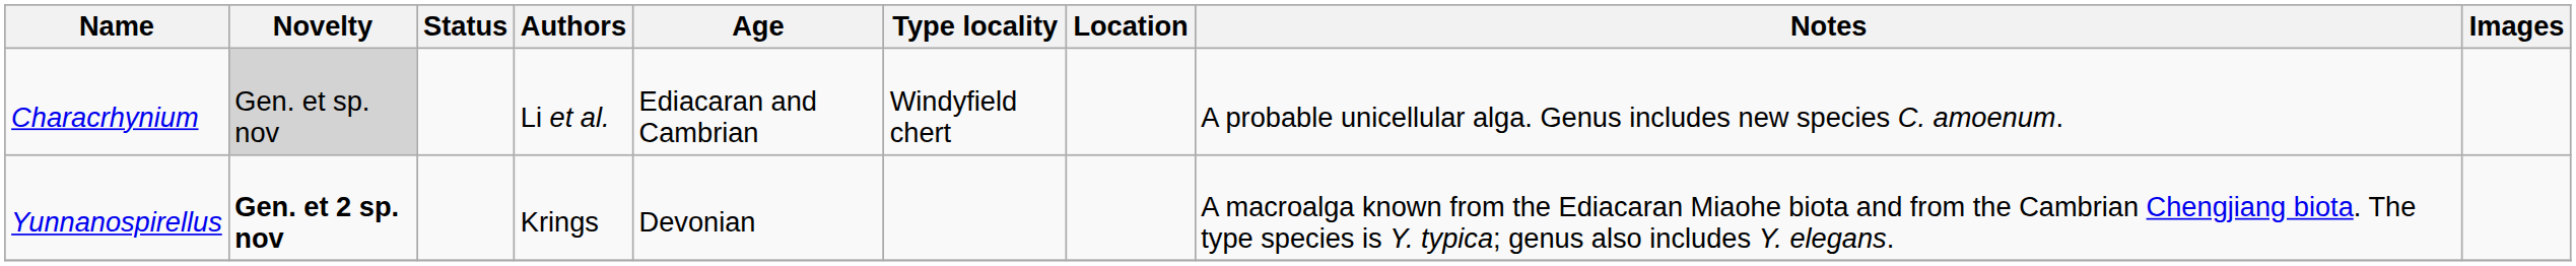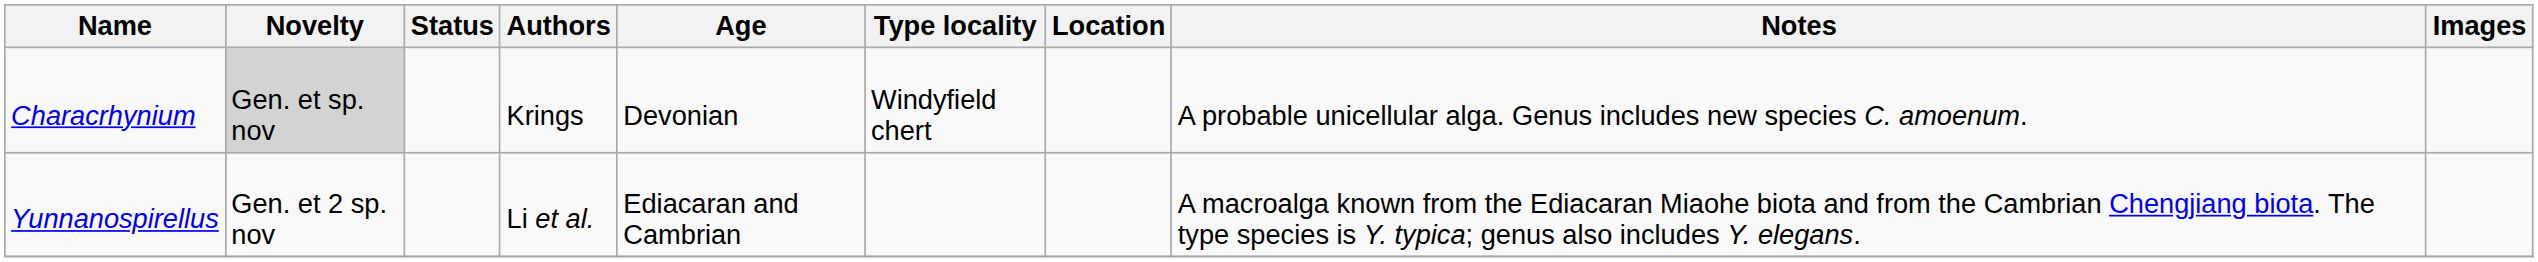Characrhynium | Authors: Li et al. -> Krings
Characrhynium | Age: Ediacaran and Cambrian -> Devonian
Yunnanospirellus | Novelty: bold -> normal
Yunnanospirellus | Authors: Krings -> Li et al.
Yunnanospirellus | Age: Devonian -> Ediacaran and Cambrian
